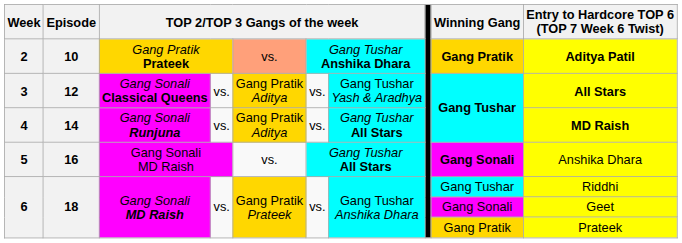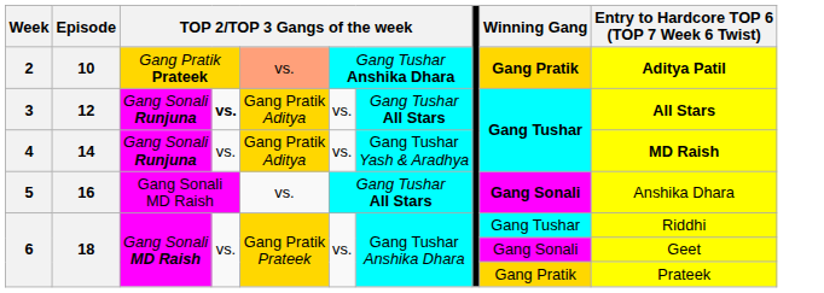3 | column 3: Gang Sonali Classical Queens -> Gang Sonali Runjuna
3 | column 4: normal -> bold
3 | column 7: Gang Tushar Yash & Aradhya -> Gang Tushar All Stars
4 | column 7: Gang Tushar All Stars -> Gang Tushar Yash & Aradhya
